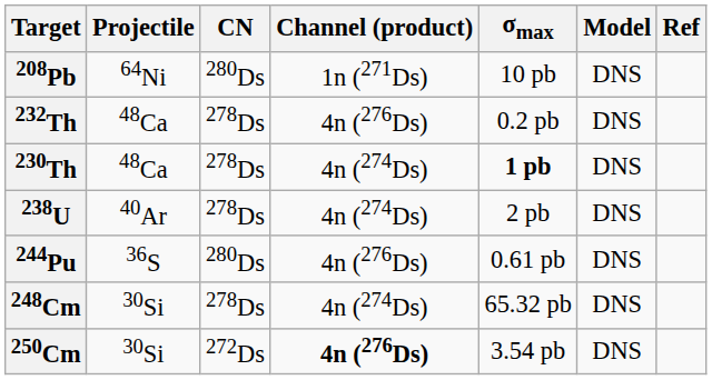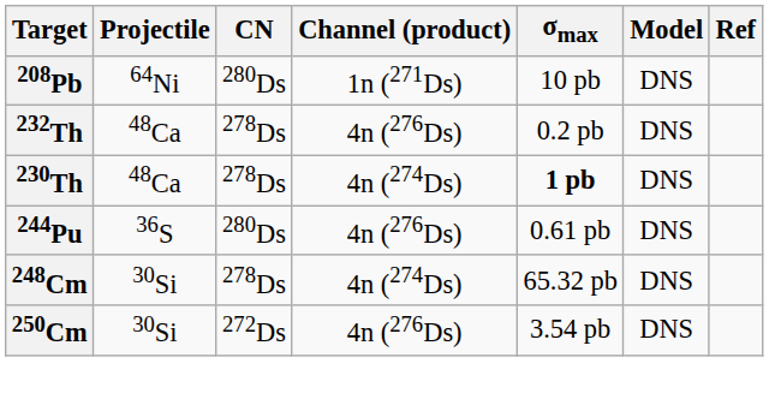- row: 238U | 40Ar | 278Ds | 4n (274Ds) | 2 pb | DNS
250Cm | Channel (product): bold -> normal
